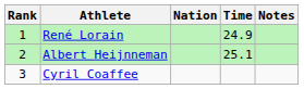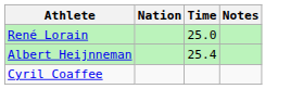- column: Rank | 1 | 2 | 3
René Lorain | Time: 24.9 -> 25.0
Albert Heijnneman | Time: 25.1 -> 25.4
